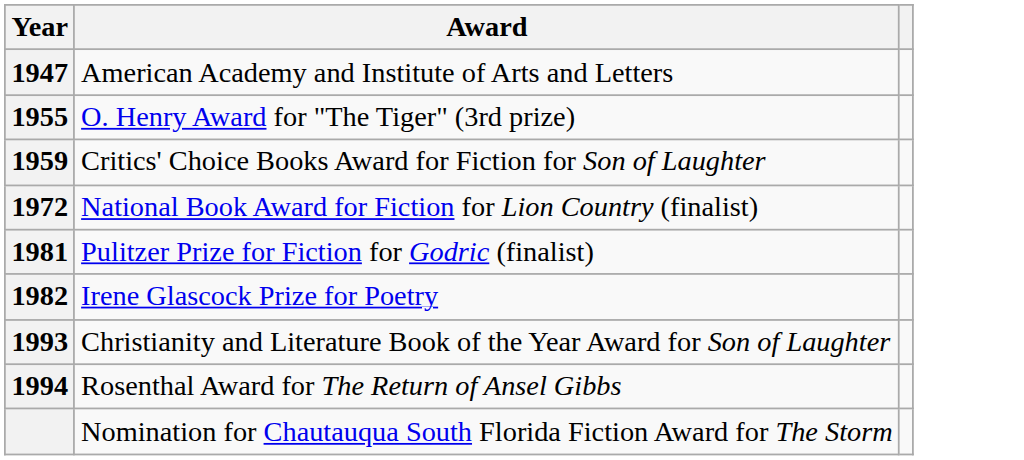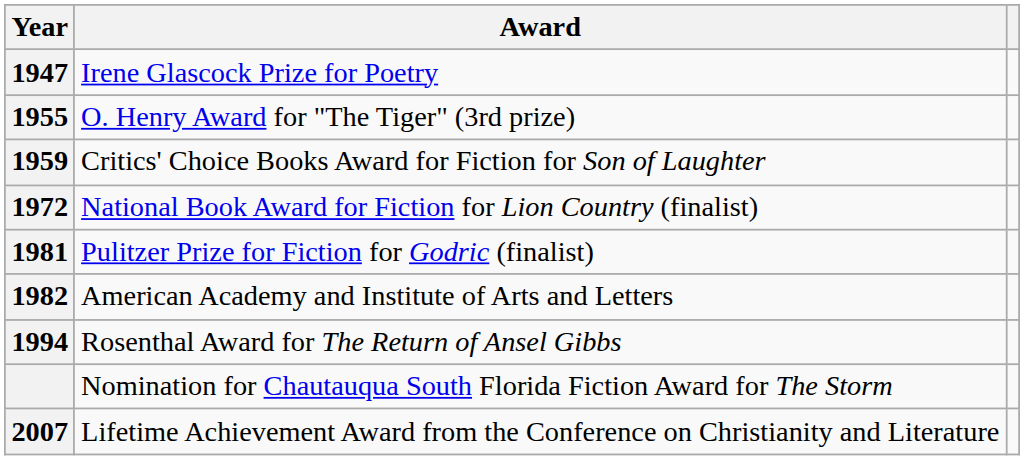1947 | Award: American Academy and Institute of Arts and Letters -> Irene Glascock Prize for Poetry
1982 | Award: Irene Glascock Prize for Poetry -> American Academy and Institute of Arts and Letters
- row: 1993 | Christianity and Literature Book of the Year Award for Son of Laughter
+ row: 2007 | Lifetime Achievement Award from the Conference on Christianity and Literature
